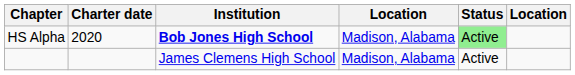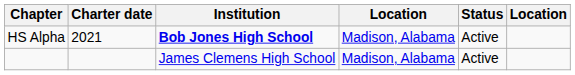HS Alpha | Charter date: 2020 -> 2021
HS Alpha | Status: lightgreen background -> no background
